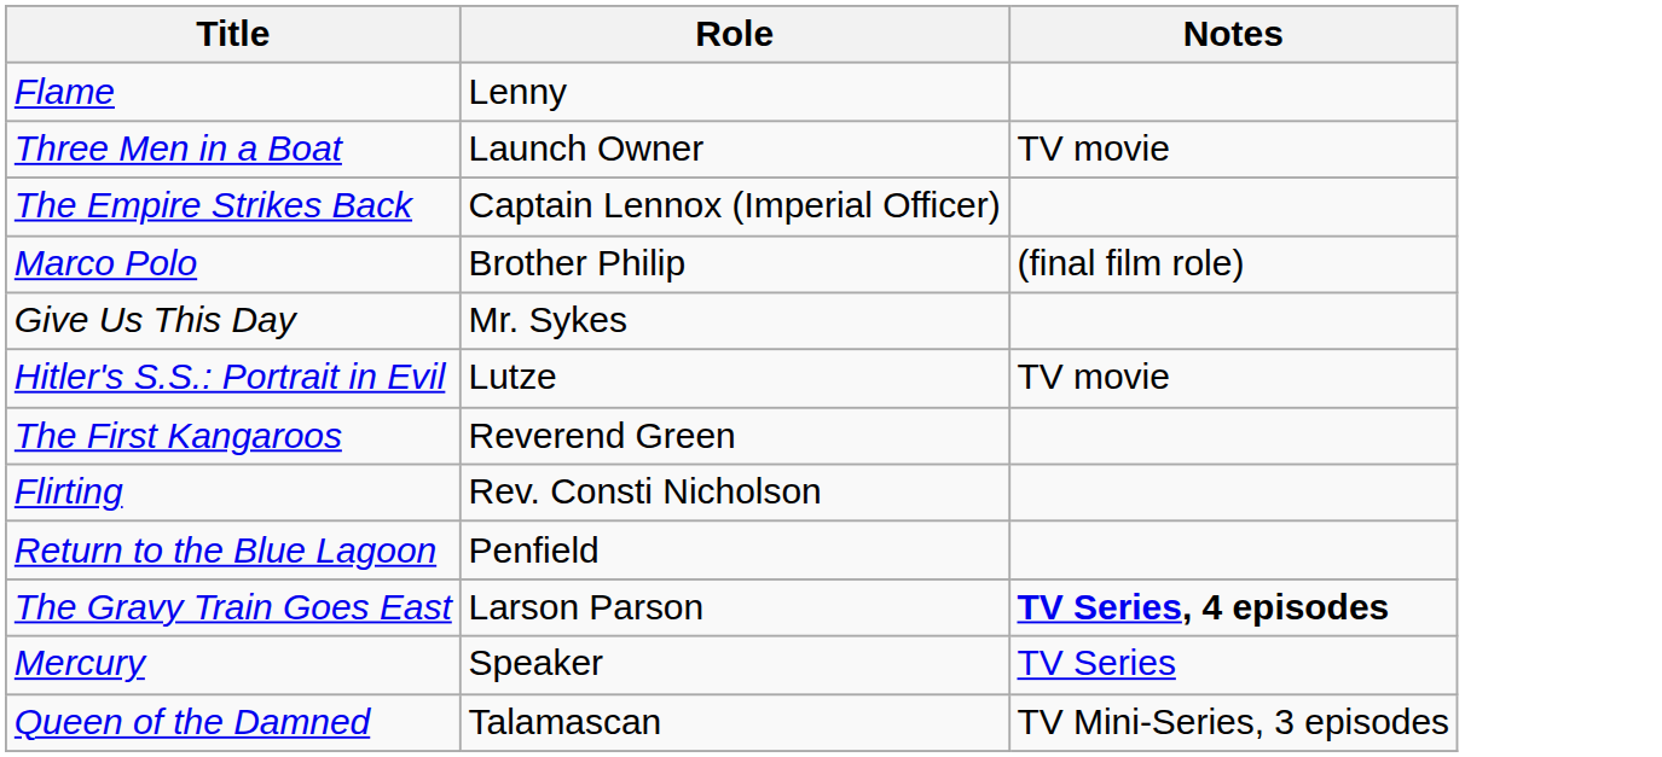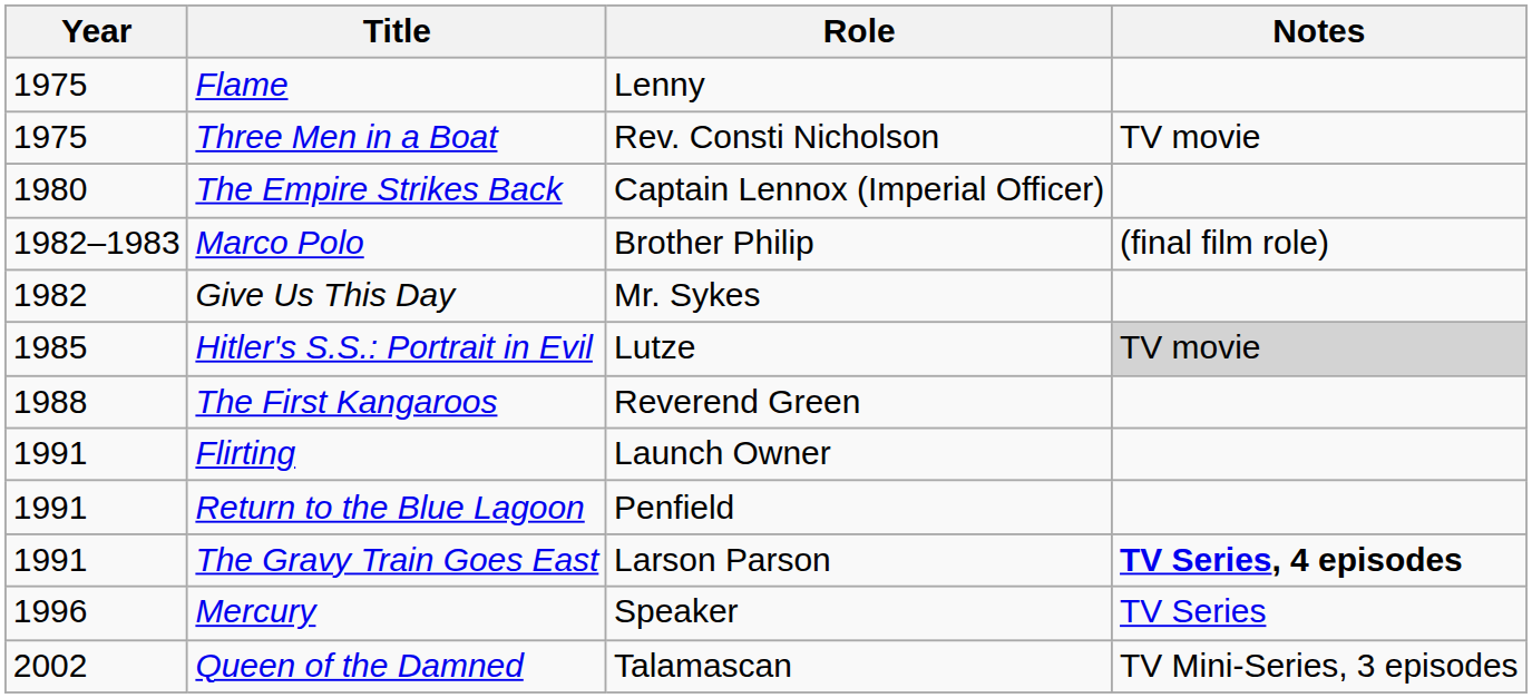+ column: Year | 1975 | 1975 | 1980 | 1982–1983 | 1982 | 1985 | 1988 | 1991 | 1991 | 1991 | 1996 | 2002
Three Men in a Boat | Role: Launch Owner -> Rev. Consti Nicholson
Hitler's S.S.: Portrait in Evil | Notes: no background -> lightgrey background
Flirting | Role: Rev. Consti Nicholson -> Launch Owner
